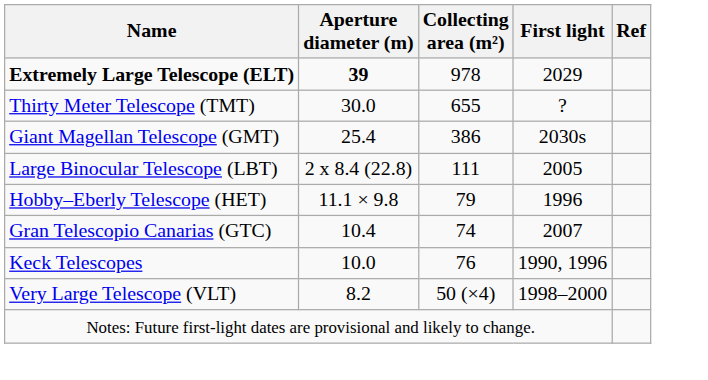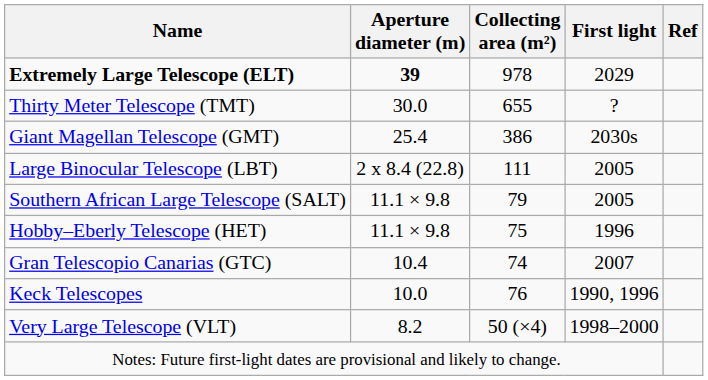+ row: Southern African Large Telescope (SALT) | 11.1 × 9.8 | 79 | 2005
Hobby–Eberly Telescope (HET) | Collecting area (m²): 79 -> 75
